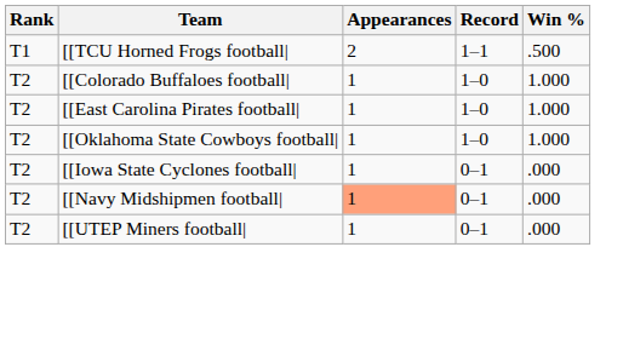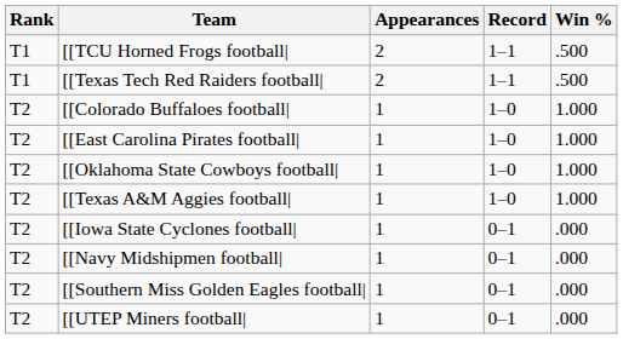+ row: T1 | [[Texas Tech Red Raiders football| | 2 | 1–1 | .500
+ row: T2 | [[Texas A&M Aggies football| | 1 | 1–0 | 1.000
[[Navy Midshipmen football| | Appearances: lightsalmon background -> no background
+ row: T2 | [[Southern Miss Golden Eagles football| | 1 | 0–1 | .000
